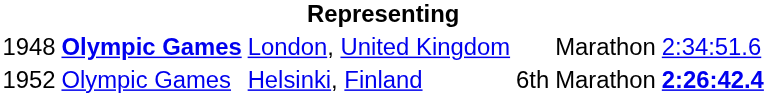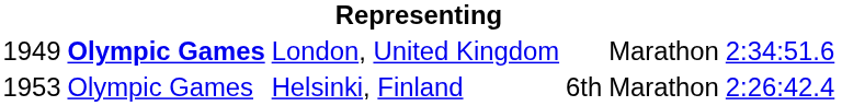London, United Kingdom | column 1: 1948 -> 1949
Helsinki, Finland | column 1: 1952 -> 1953
Helsinki, Finland | column 6: bold -> normal
